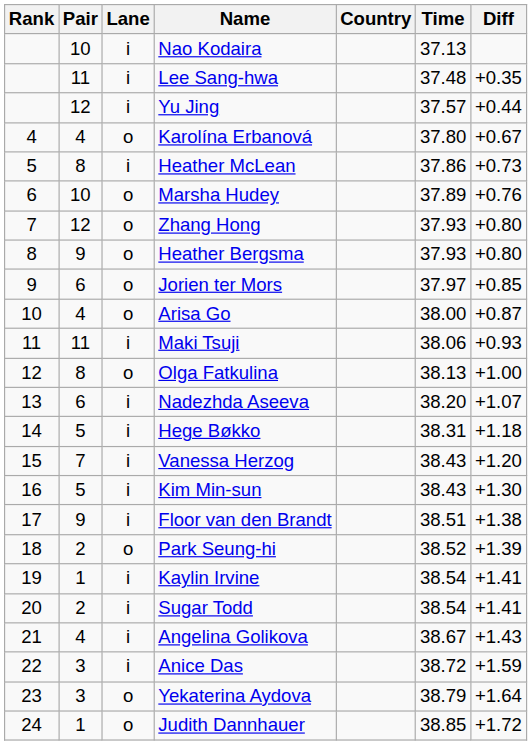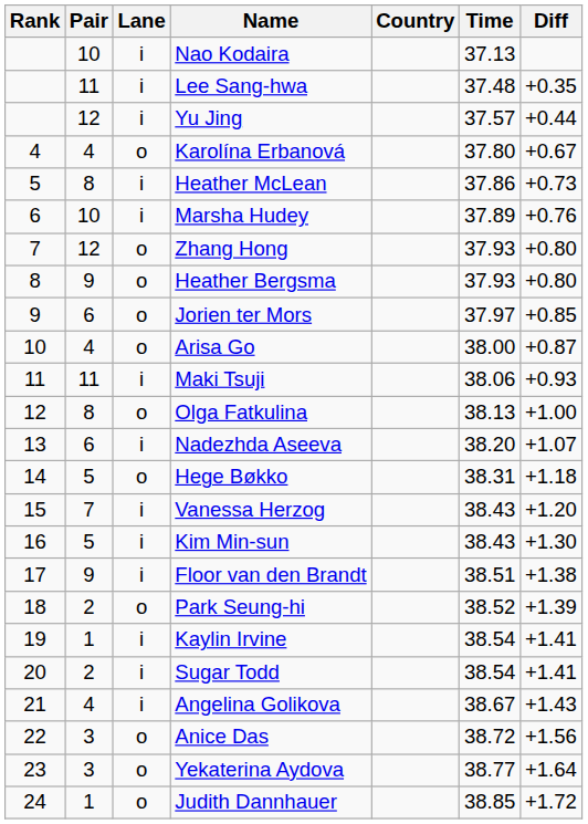Marsha Hudey | Lane: o -> i
Hege Bøkko | Lane: i -> o
Anice Das | Lane: i -> o
Anice Das | Diff: +1.59 -> +1.56
Yekaterina Aydova | Time: 38.79 -> 38.77
